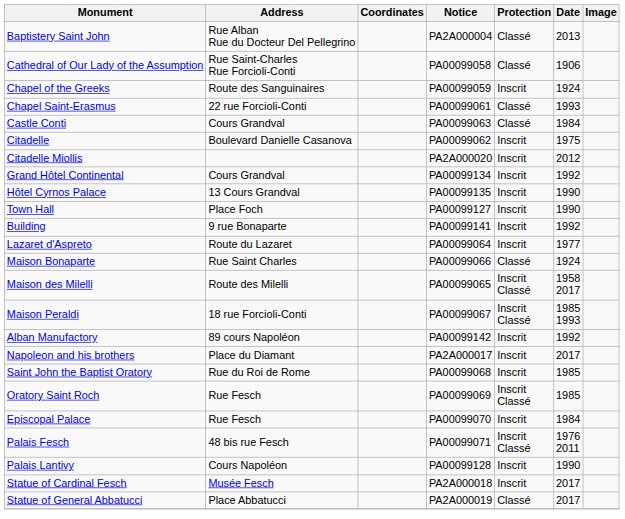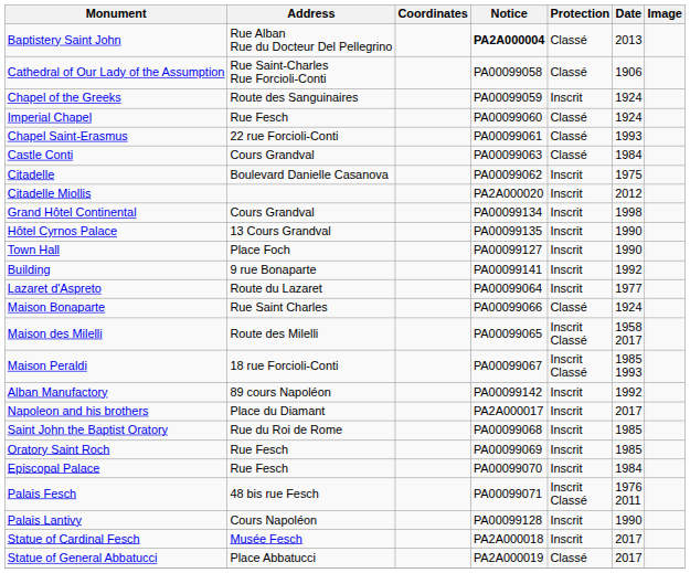Baptistery Saint John | Notice: normal -> bold
+ row: Imperial Chapel | Rue Fesch | PA00099060 | Classé | 1924
Grand Hôtel Continental | Date: 1992 -> 1998
Oratory Saint Roch | Protection: Inscrit Classé -> Inscrit
